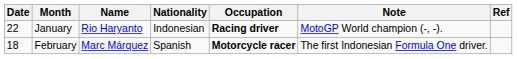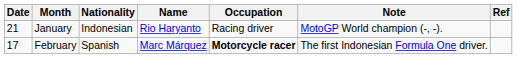columns swapped: Name <-> Nationality
January | Date: 22 -> 21
January | Occupation: bold -> normal
February | Date: 18 -> 17
